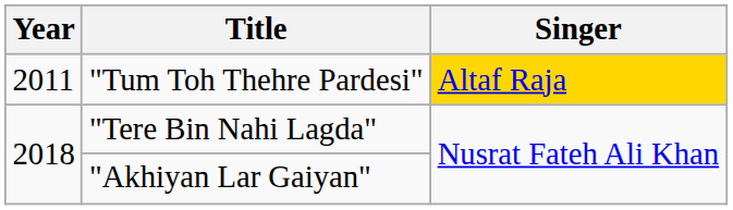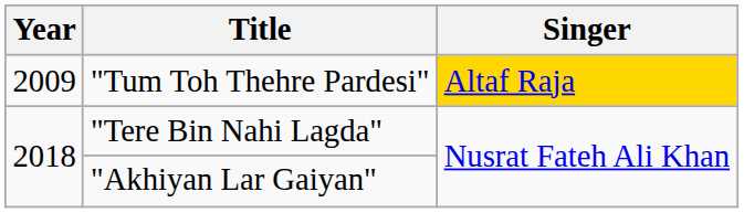"Tum Toh Thehre Pardesi" | Year: 2011 -> 2009
